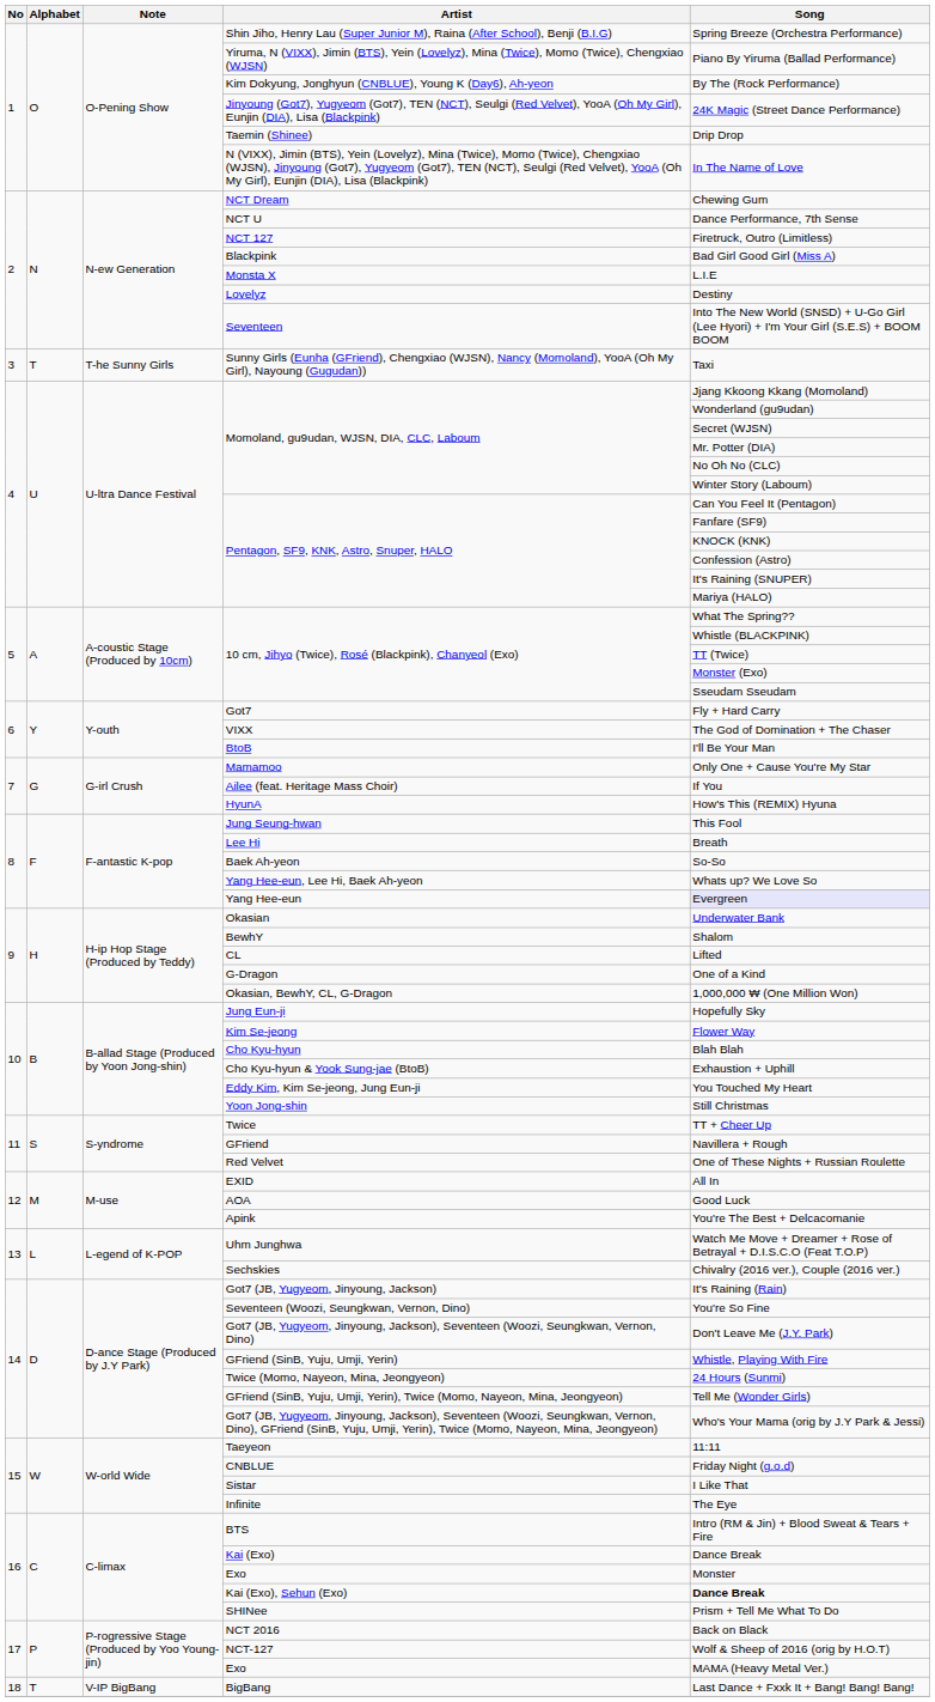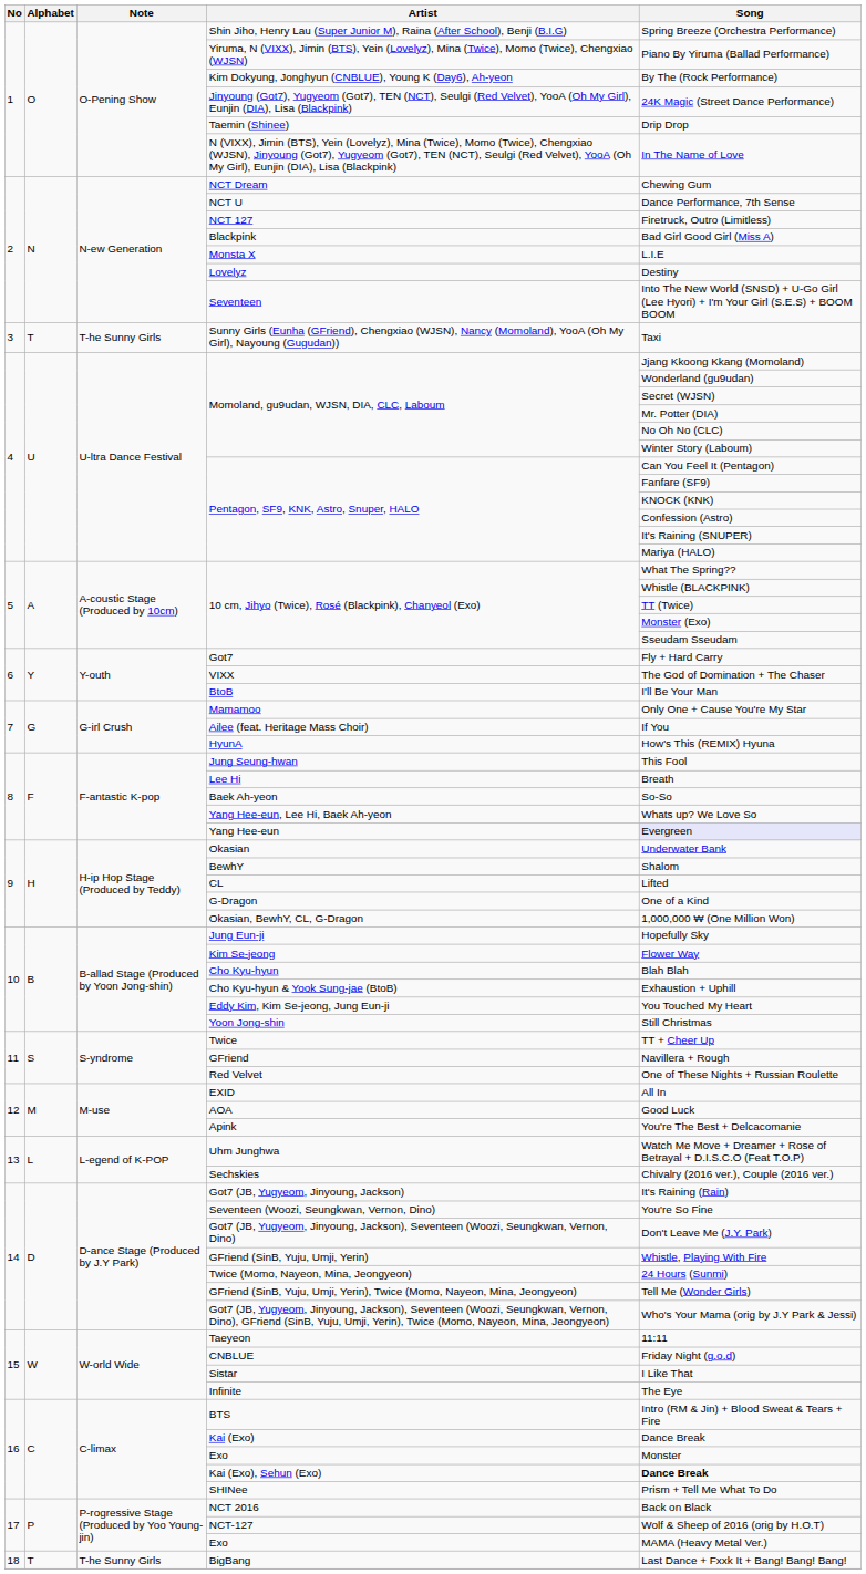BigBang | Note: V-IP BigBang -> T-he Sunny Girls
